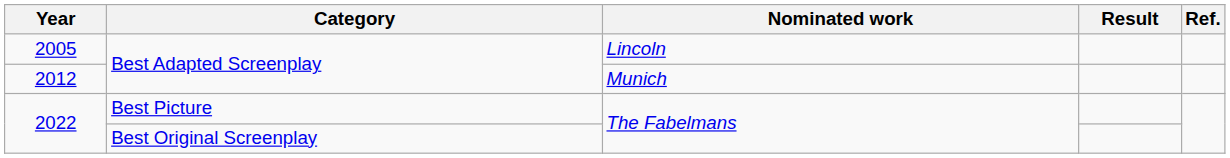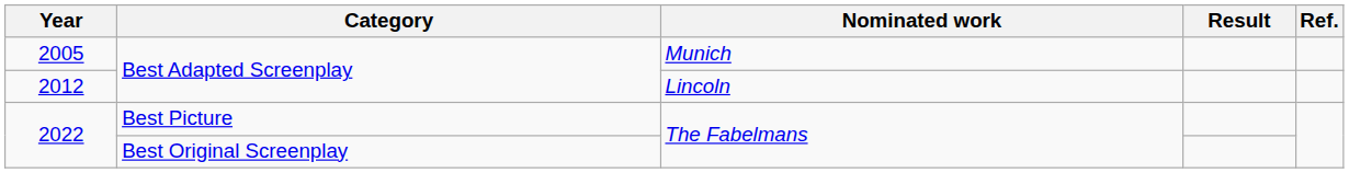2005 | Nominated work: Lincoln -> Munich
2012 | Nominated work: Munich -> Lincoln
